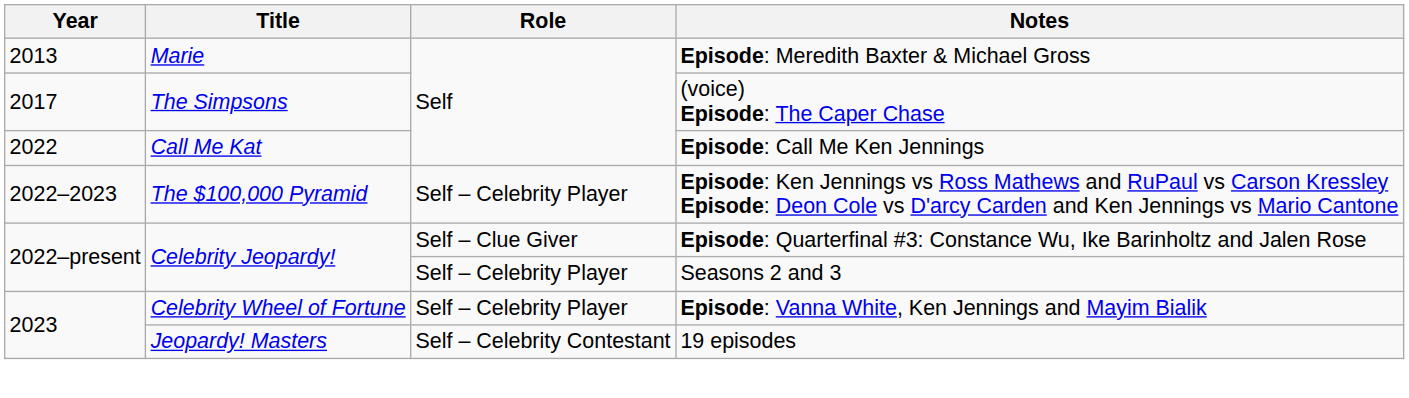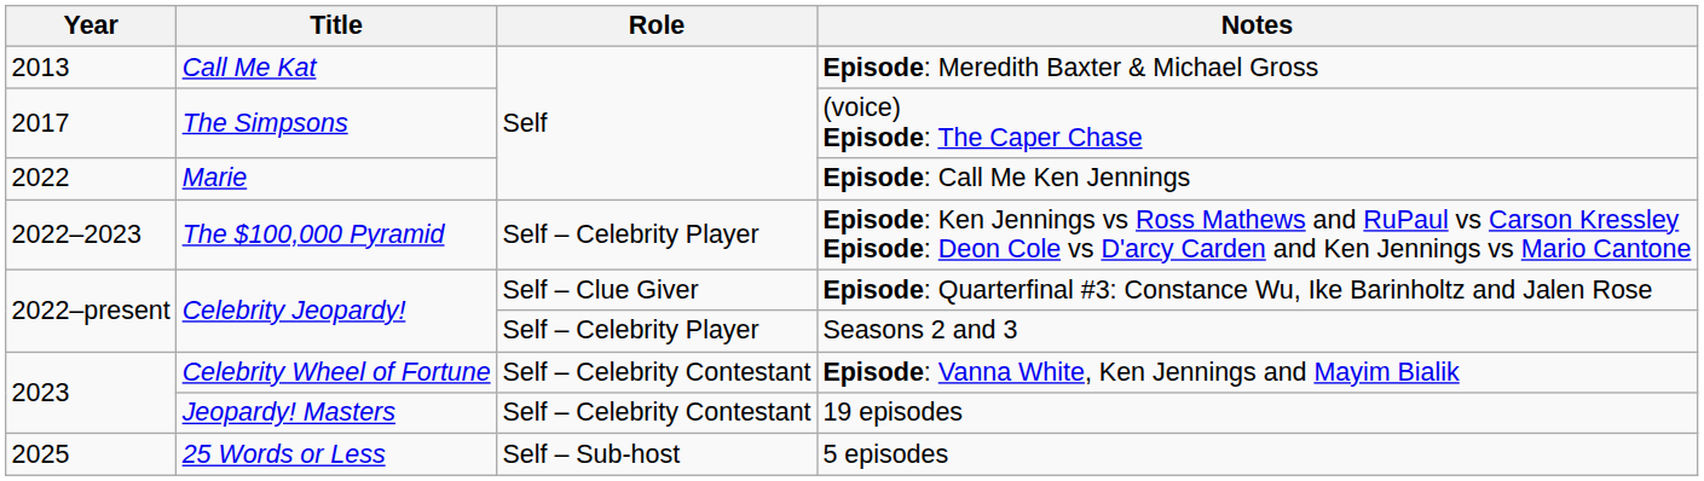Episode: Meredith Baxter & Michael Gross | Title: Marie -> Call Me Kat
Episode: Call Me Ken Jennings | Title: Call Me Kat -> Marie
Episode: Vanna White, Ken Jennings and Mayim Bialik | Role: Self – Celebrity Player -> Self – Celebrity Contestant
+ row: 2025 | 25 Words or Less | Self – Sub-host | 5 episodes
